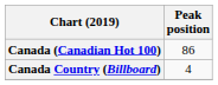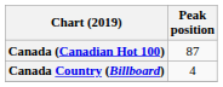Canada (Canadian Hot 100) | Peak position: 86 -> 87
